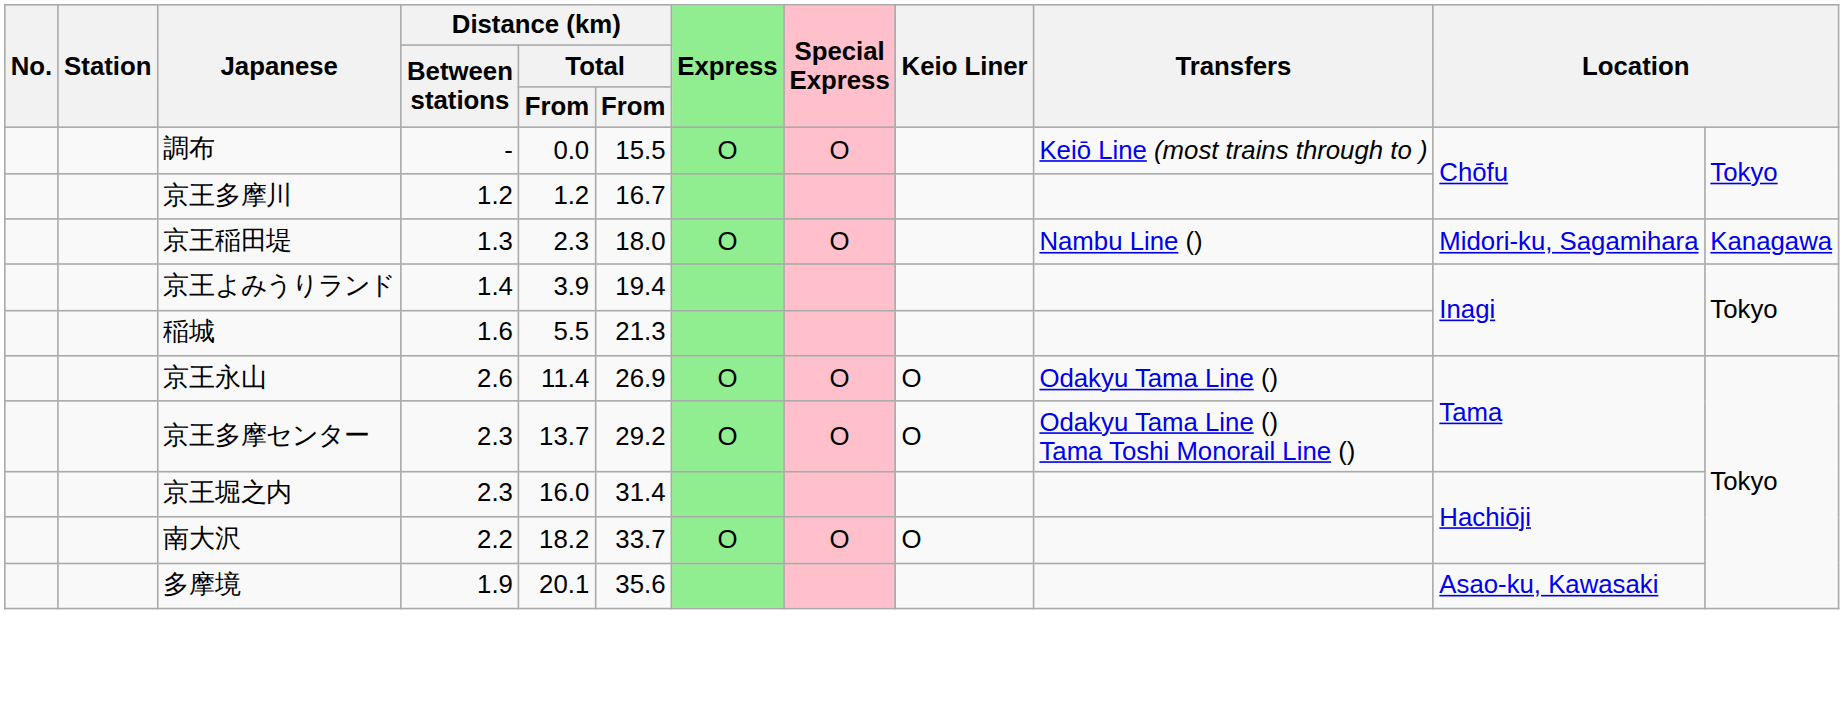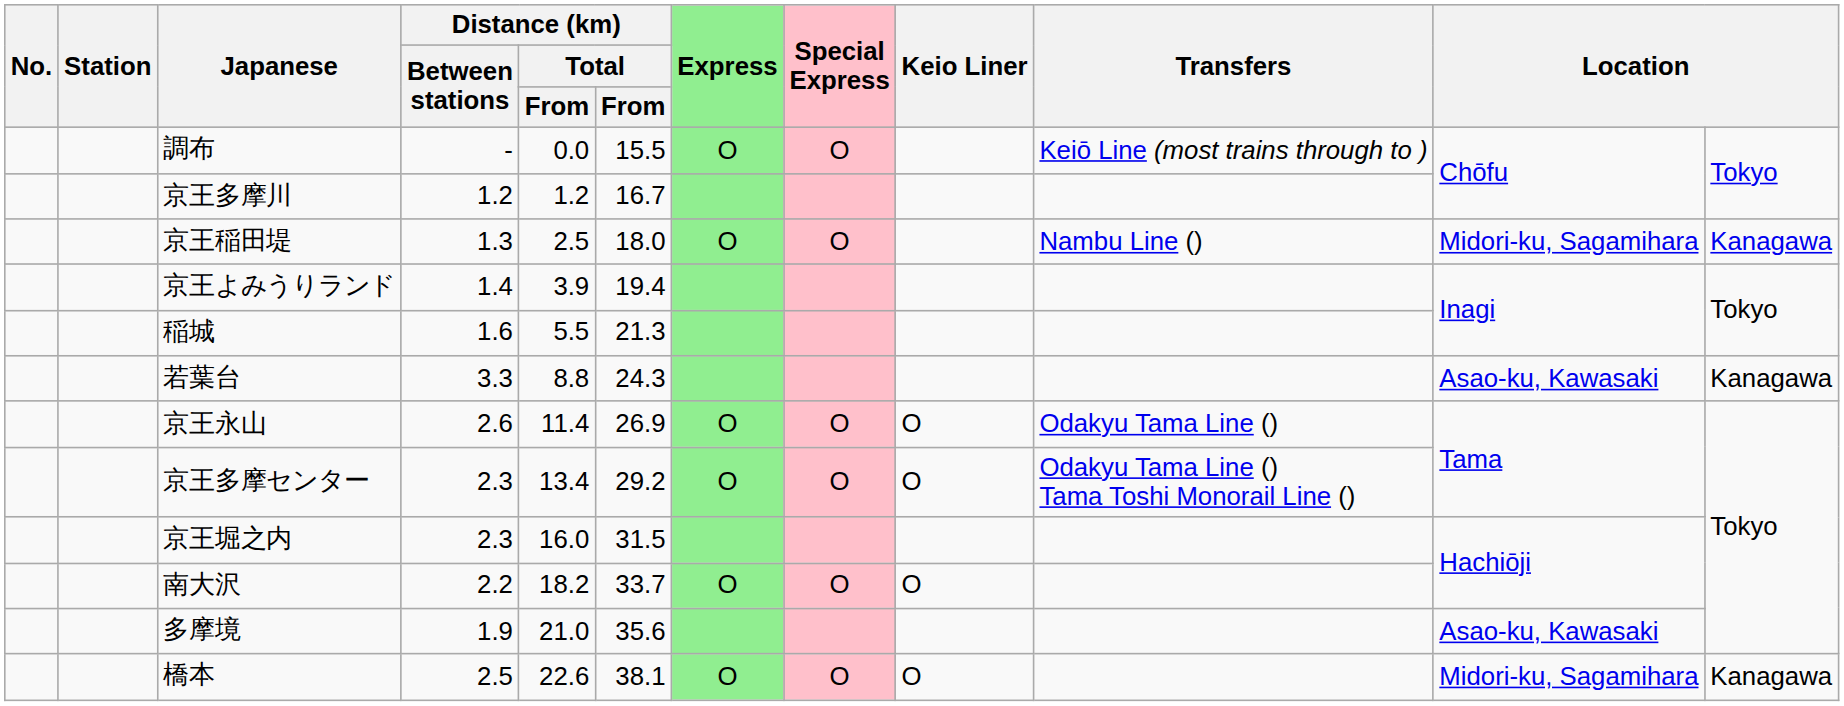京王稲田堤 | column 5: 2.3 -> 2.5
+ row: 若葉台 | 3.3 | 8.8 | 24.3 | Asao-ku, Kawasaki | Kanagawa
京王多摩センター | column 5: 13.7 -> 13.4
京王堀之内 | column 6: 31.4 -> 31.5
多摩境 | column 5: 20.1 -> 21.0
+ row: 橋本 | 2.5 | 22.6 | 38.1 | O | O | O | Midori-ku, Sagamihara | Kanagawa
